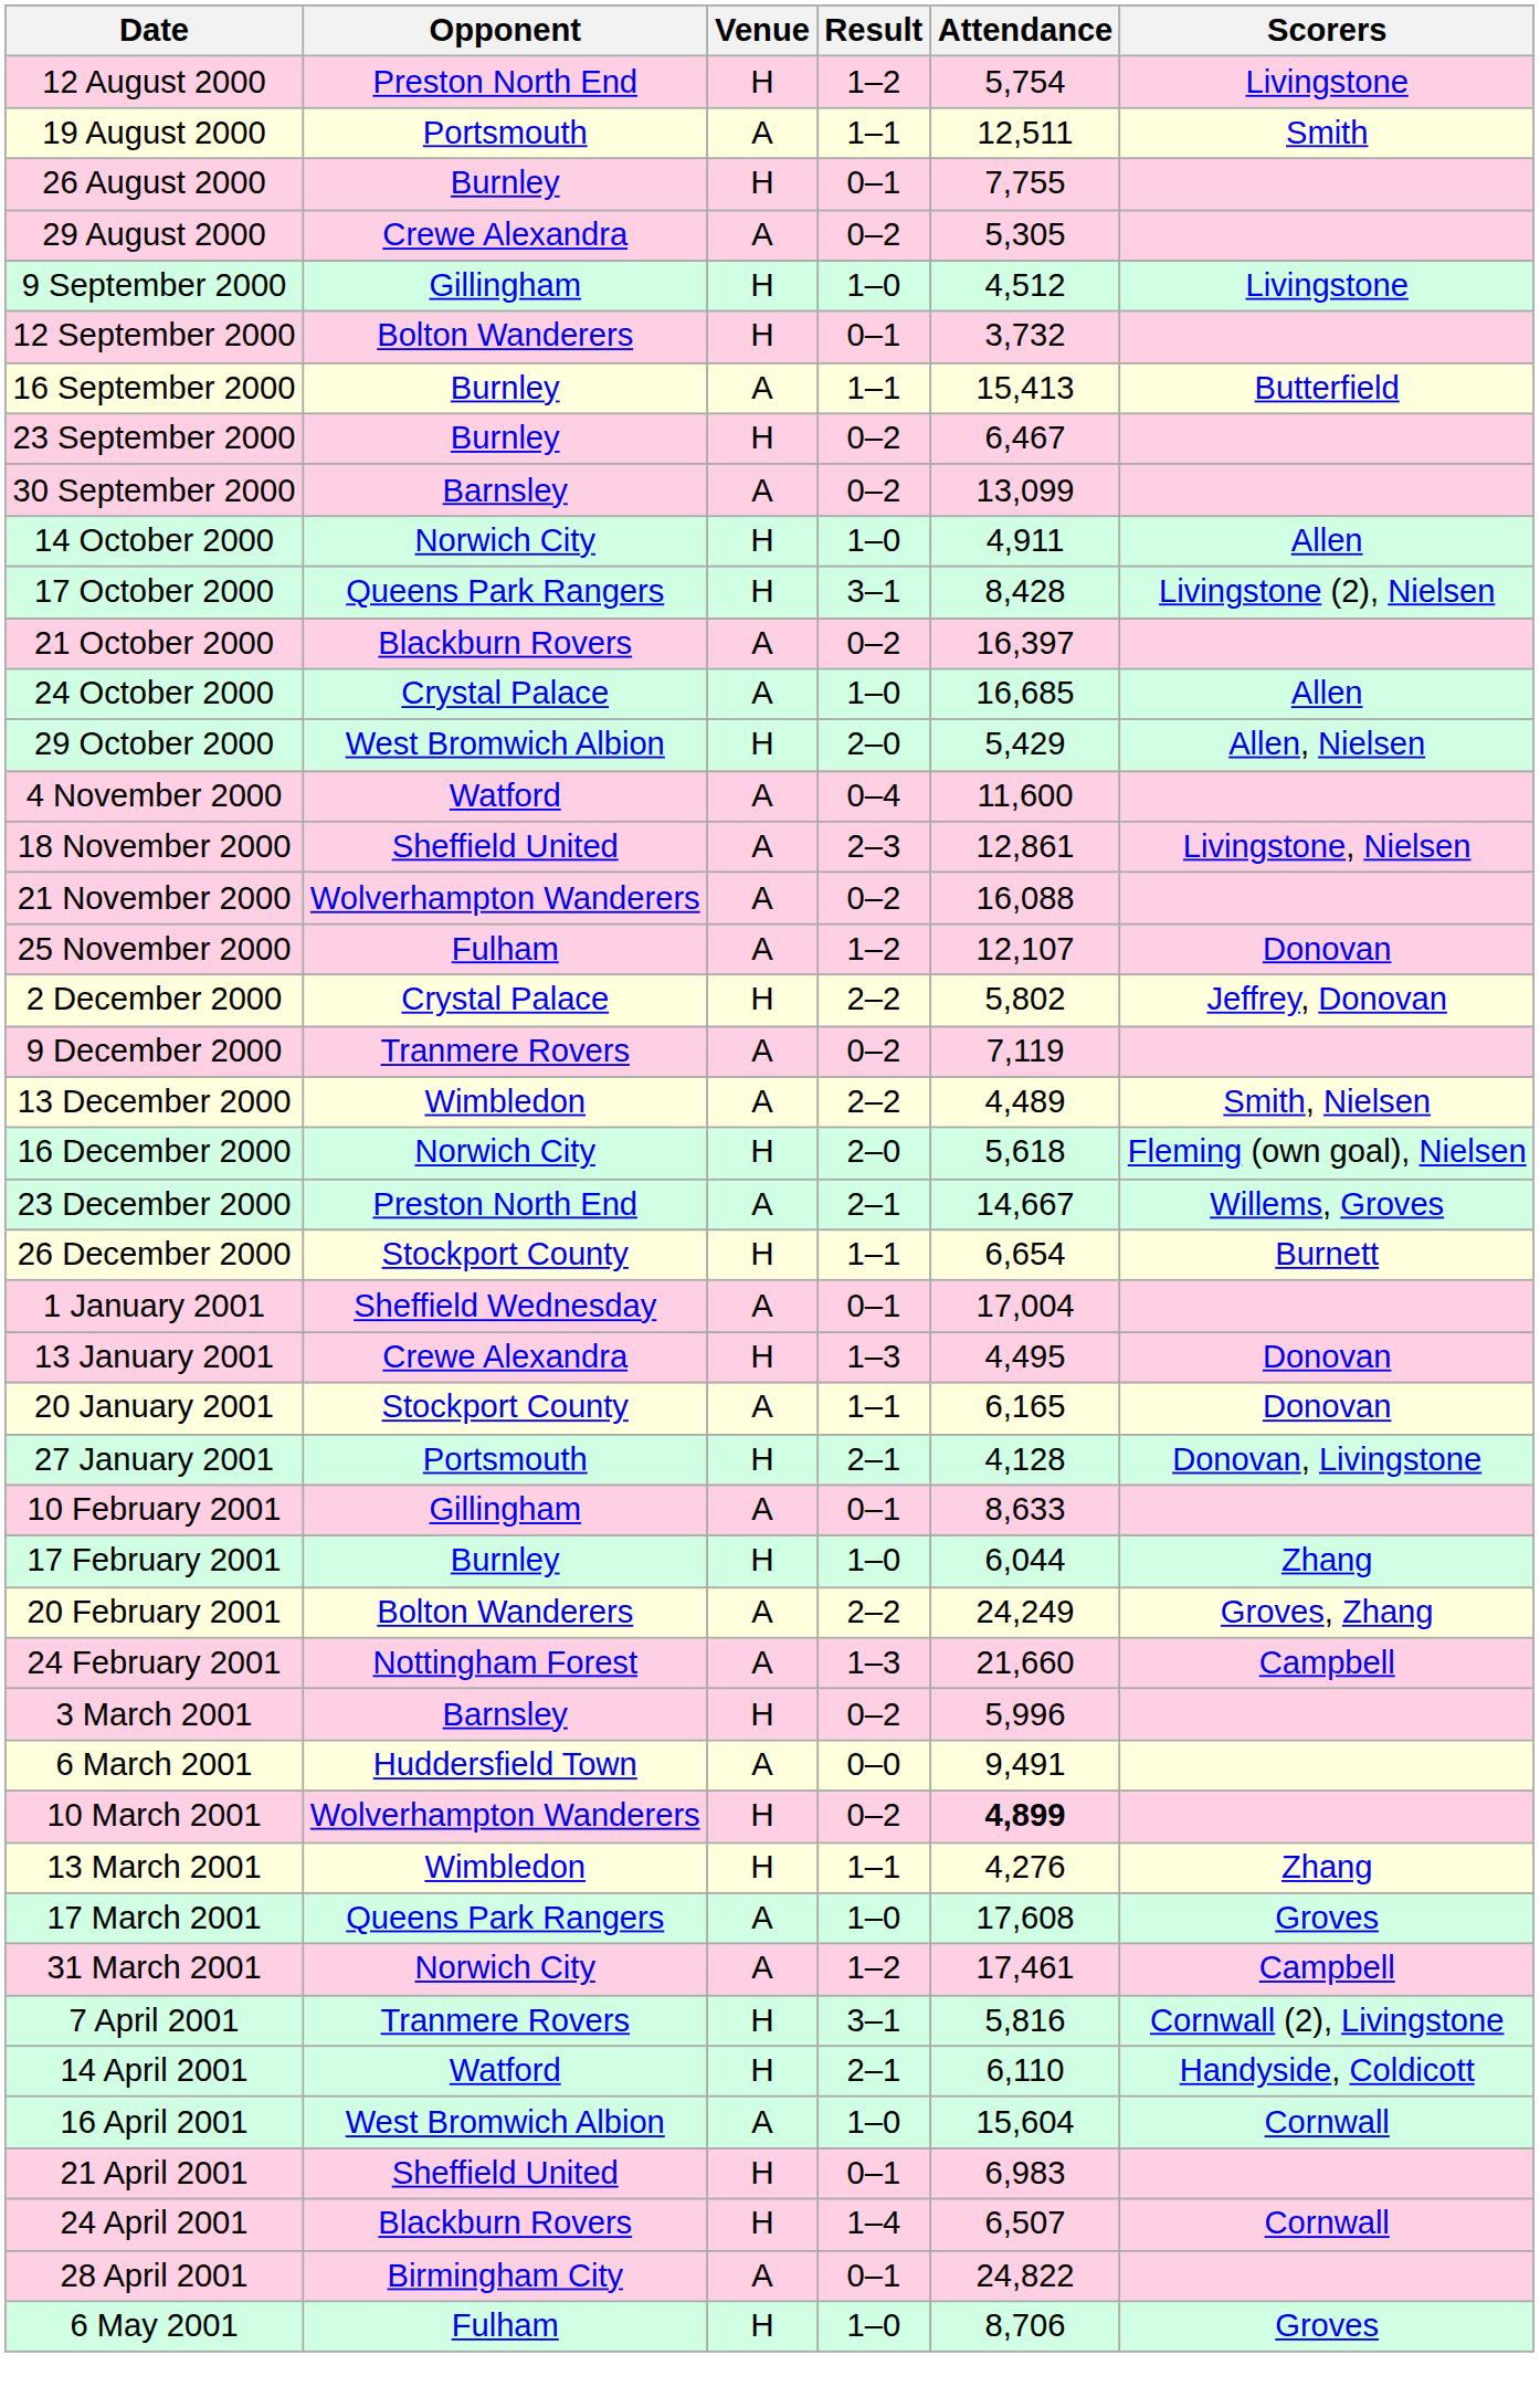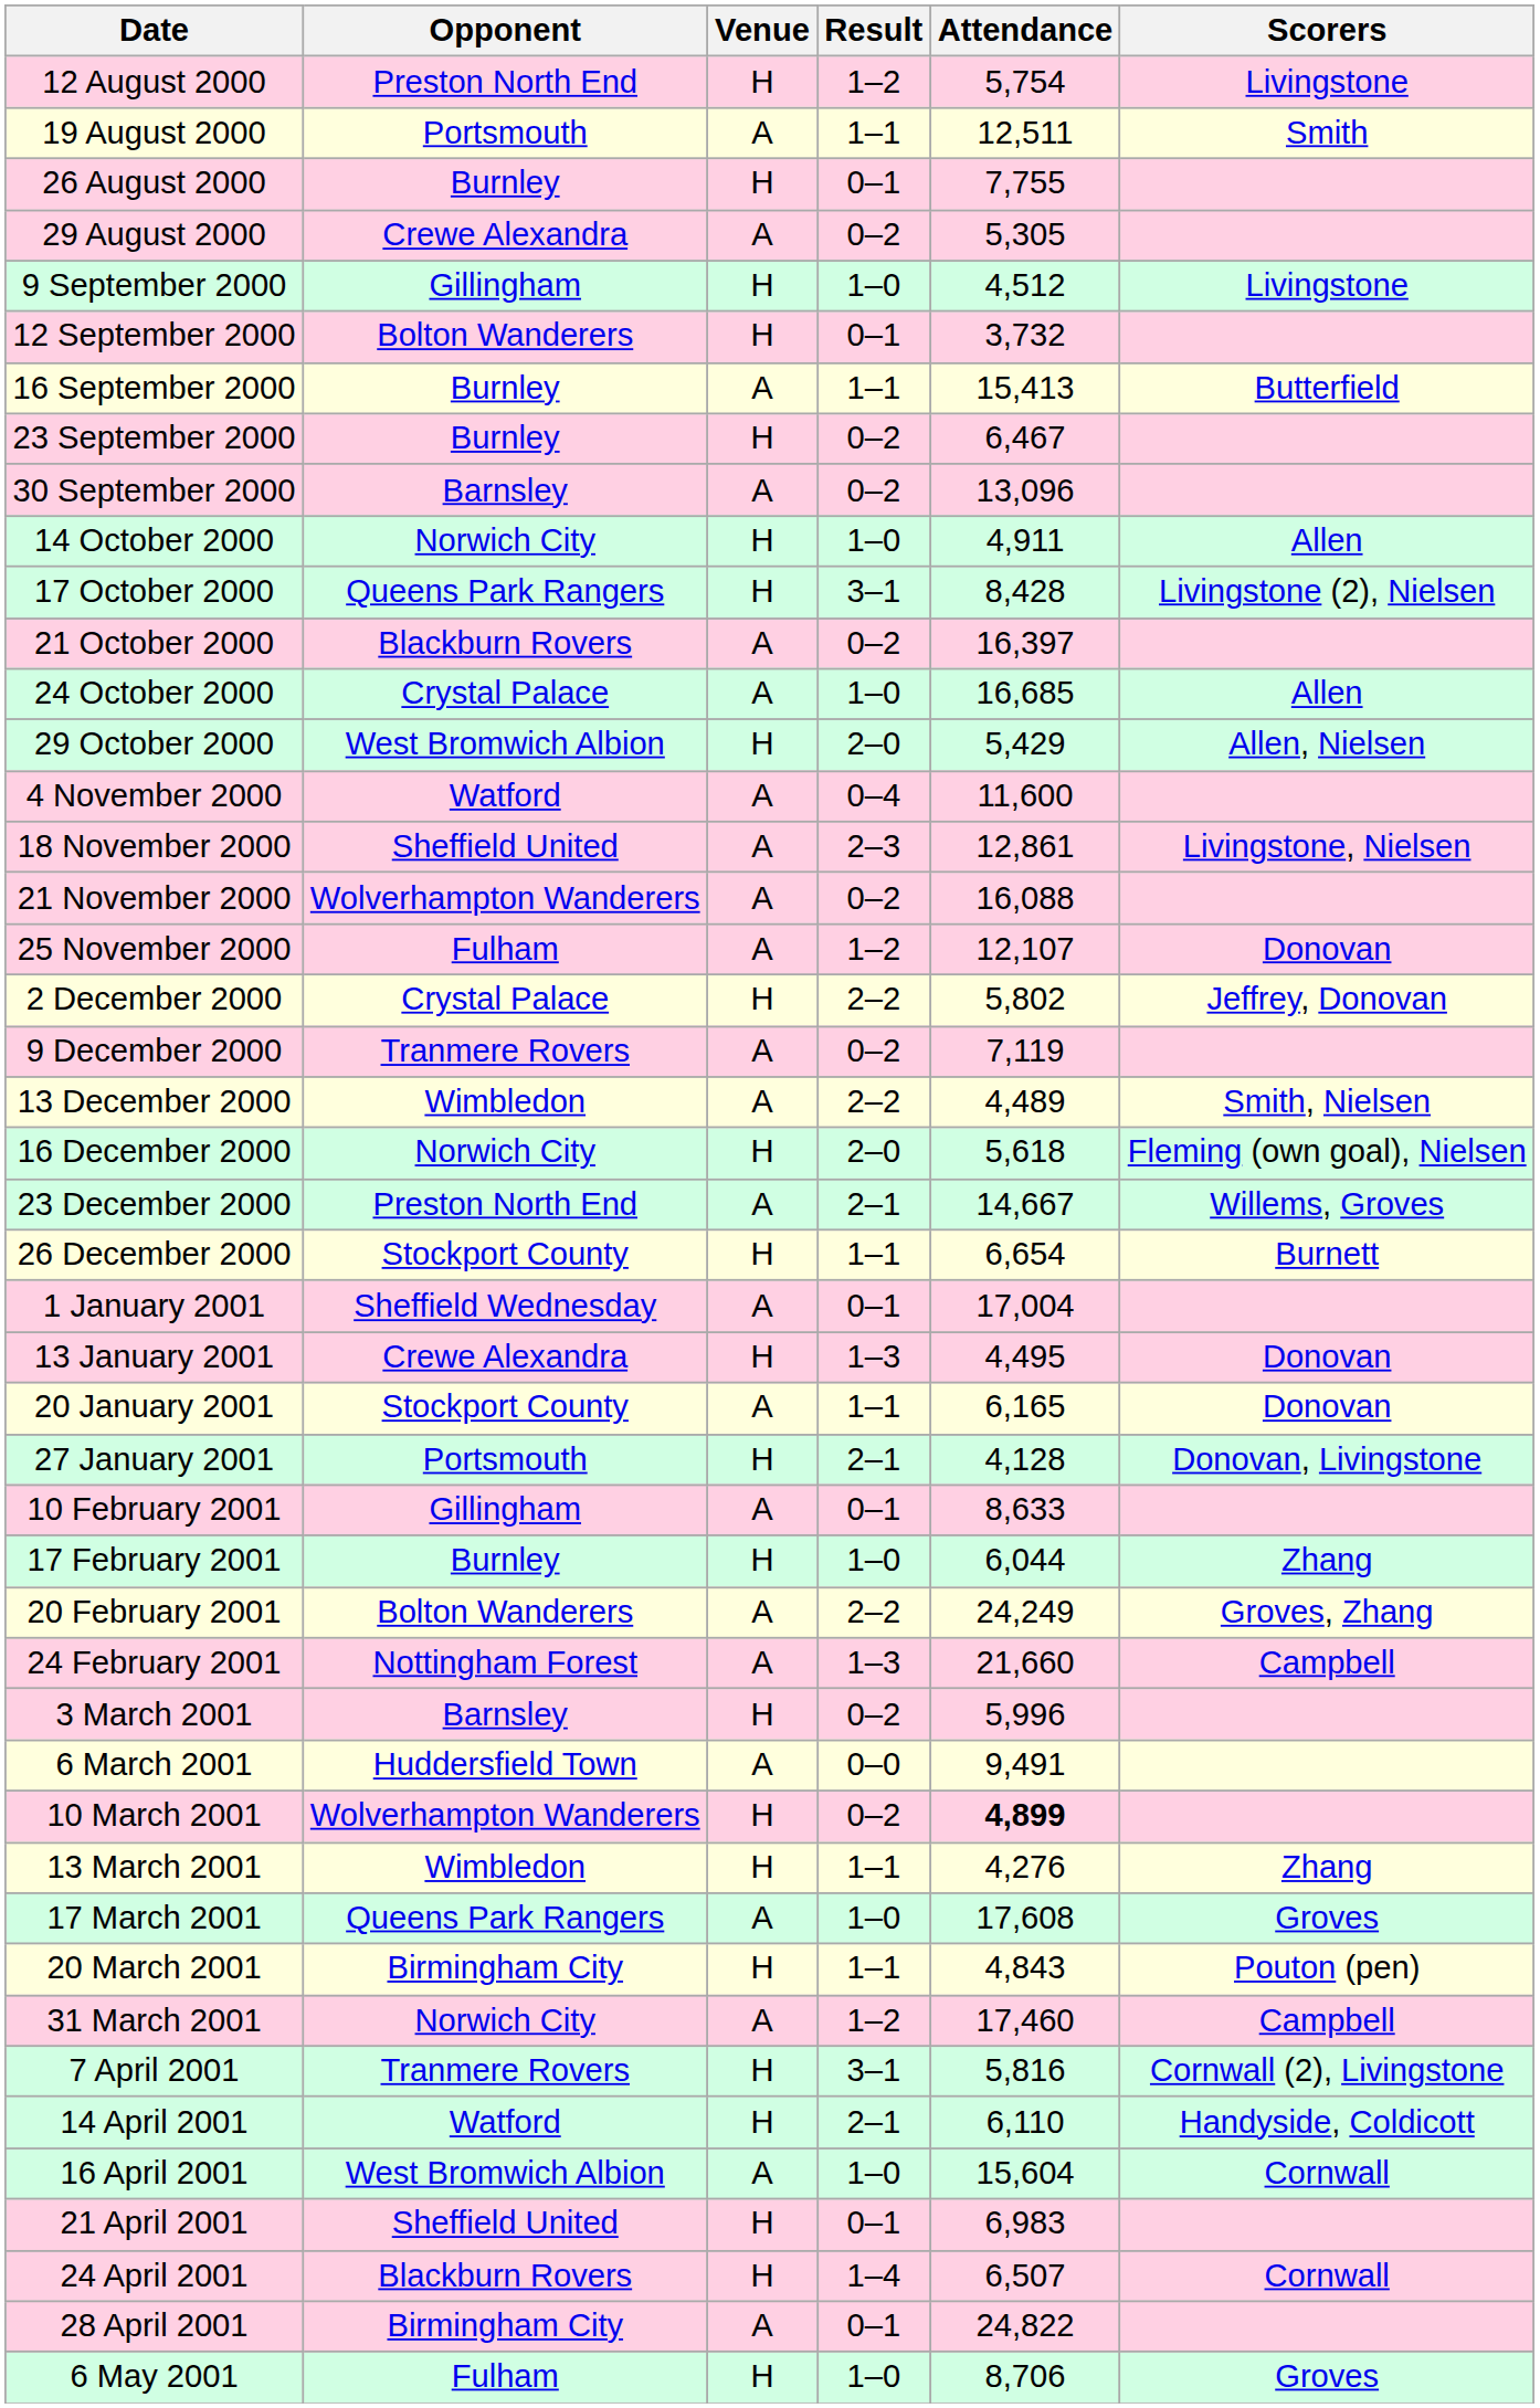30 September 2000 | Attendance: 13,099 -> 13,096
+ row: 20 March 2001 | Birmingham City | H | 1–1 | 4,843 | Pouton (pen)
31 March 2001 | Attendance: 17,461 -> 17,460
